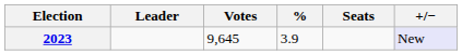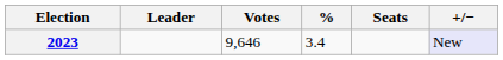2023 | Votes: 9,645 -> 9,646
2023 | %: 3.9 -> 3.4
